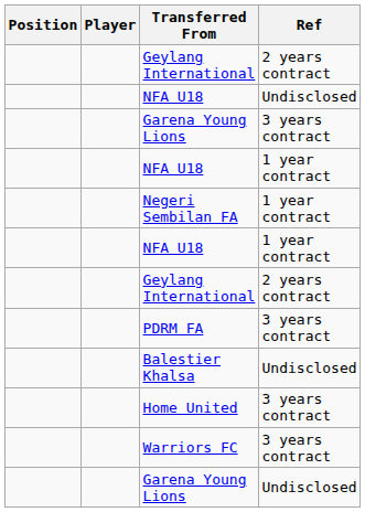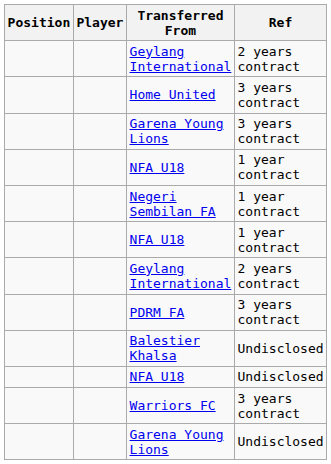rows swapped: Home United <-> NFA U18 / Undisclosed
